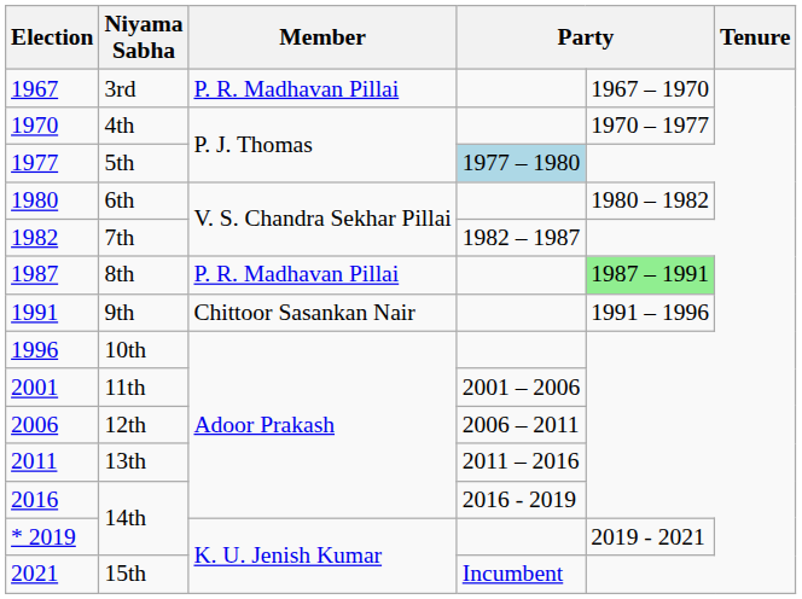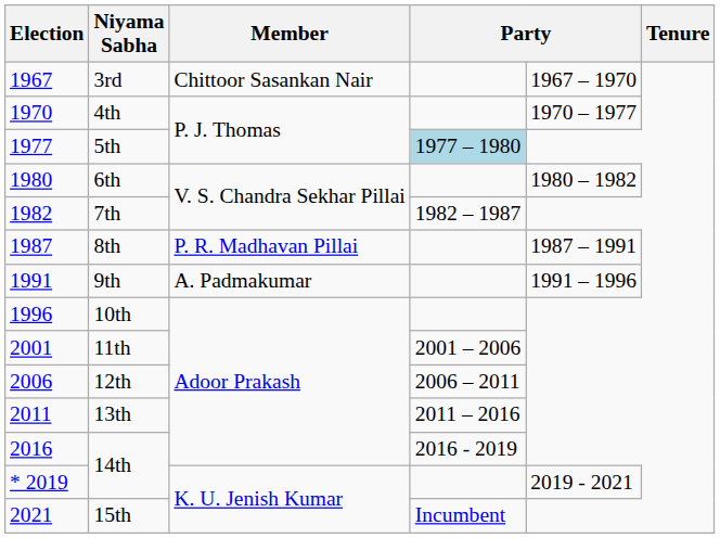3rd | Member: P. R. Madhavan Pillai -> Chittoor Sasankan Nair
8th | column 5: lightgreen background -> no background
9th | Member: Chittoor Sasankan Nair -> A. Padmakumar
